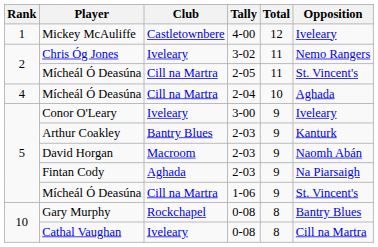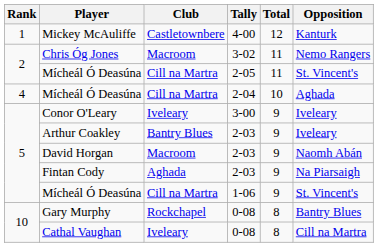Mickey McAuliffe | Opposition: Iveleary -> Kanturk
Chris Óg Jones | Club: Iveleary -> Macroom
Arthur Coakley | Opposition: Kanturk -> Iveleary
